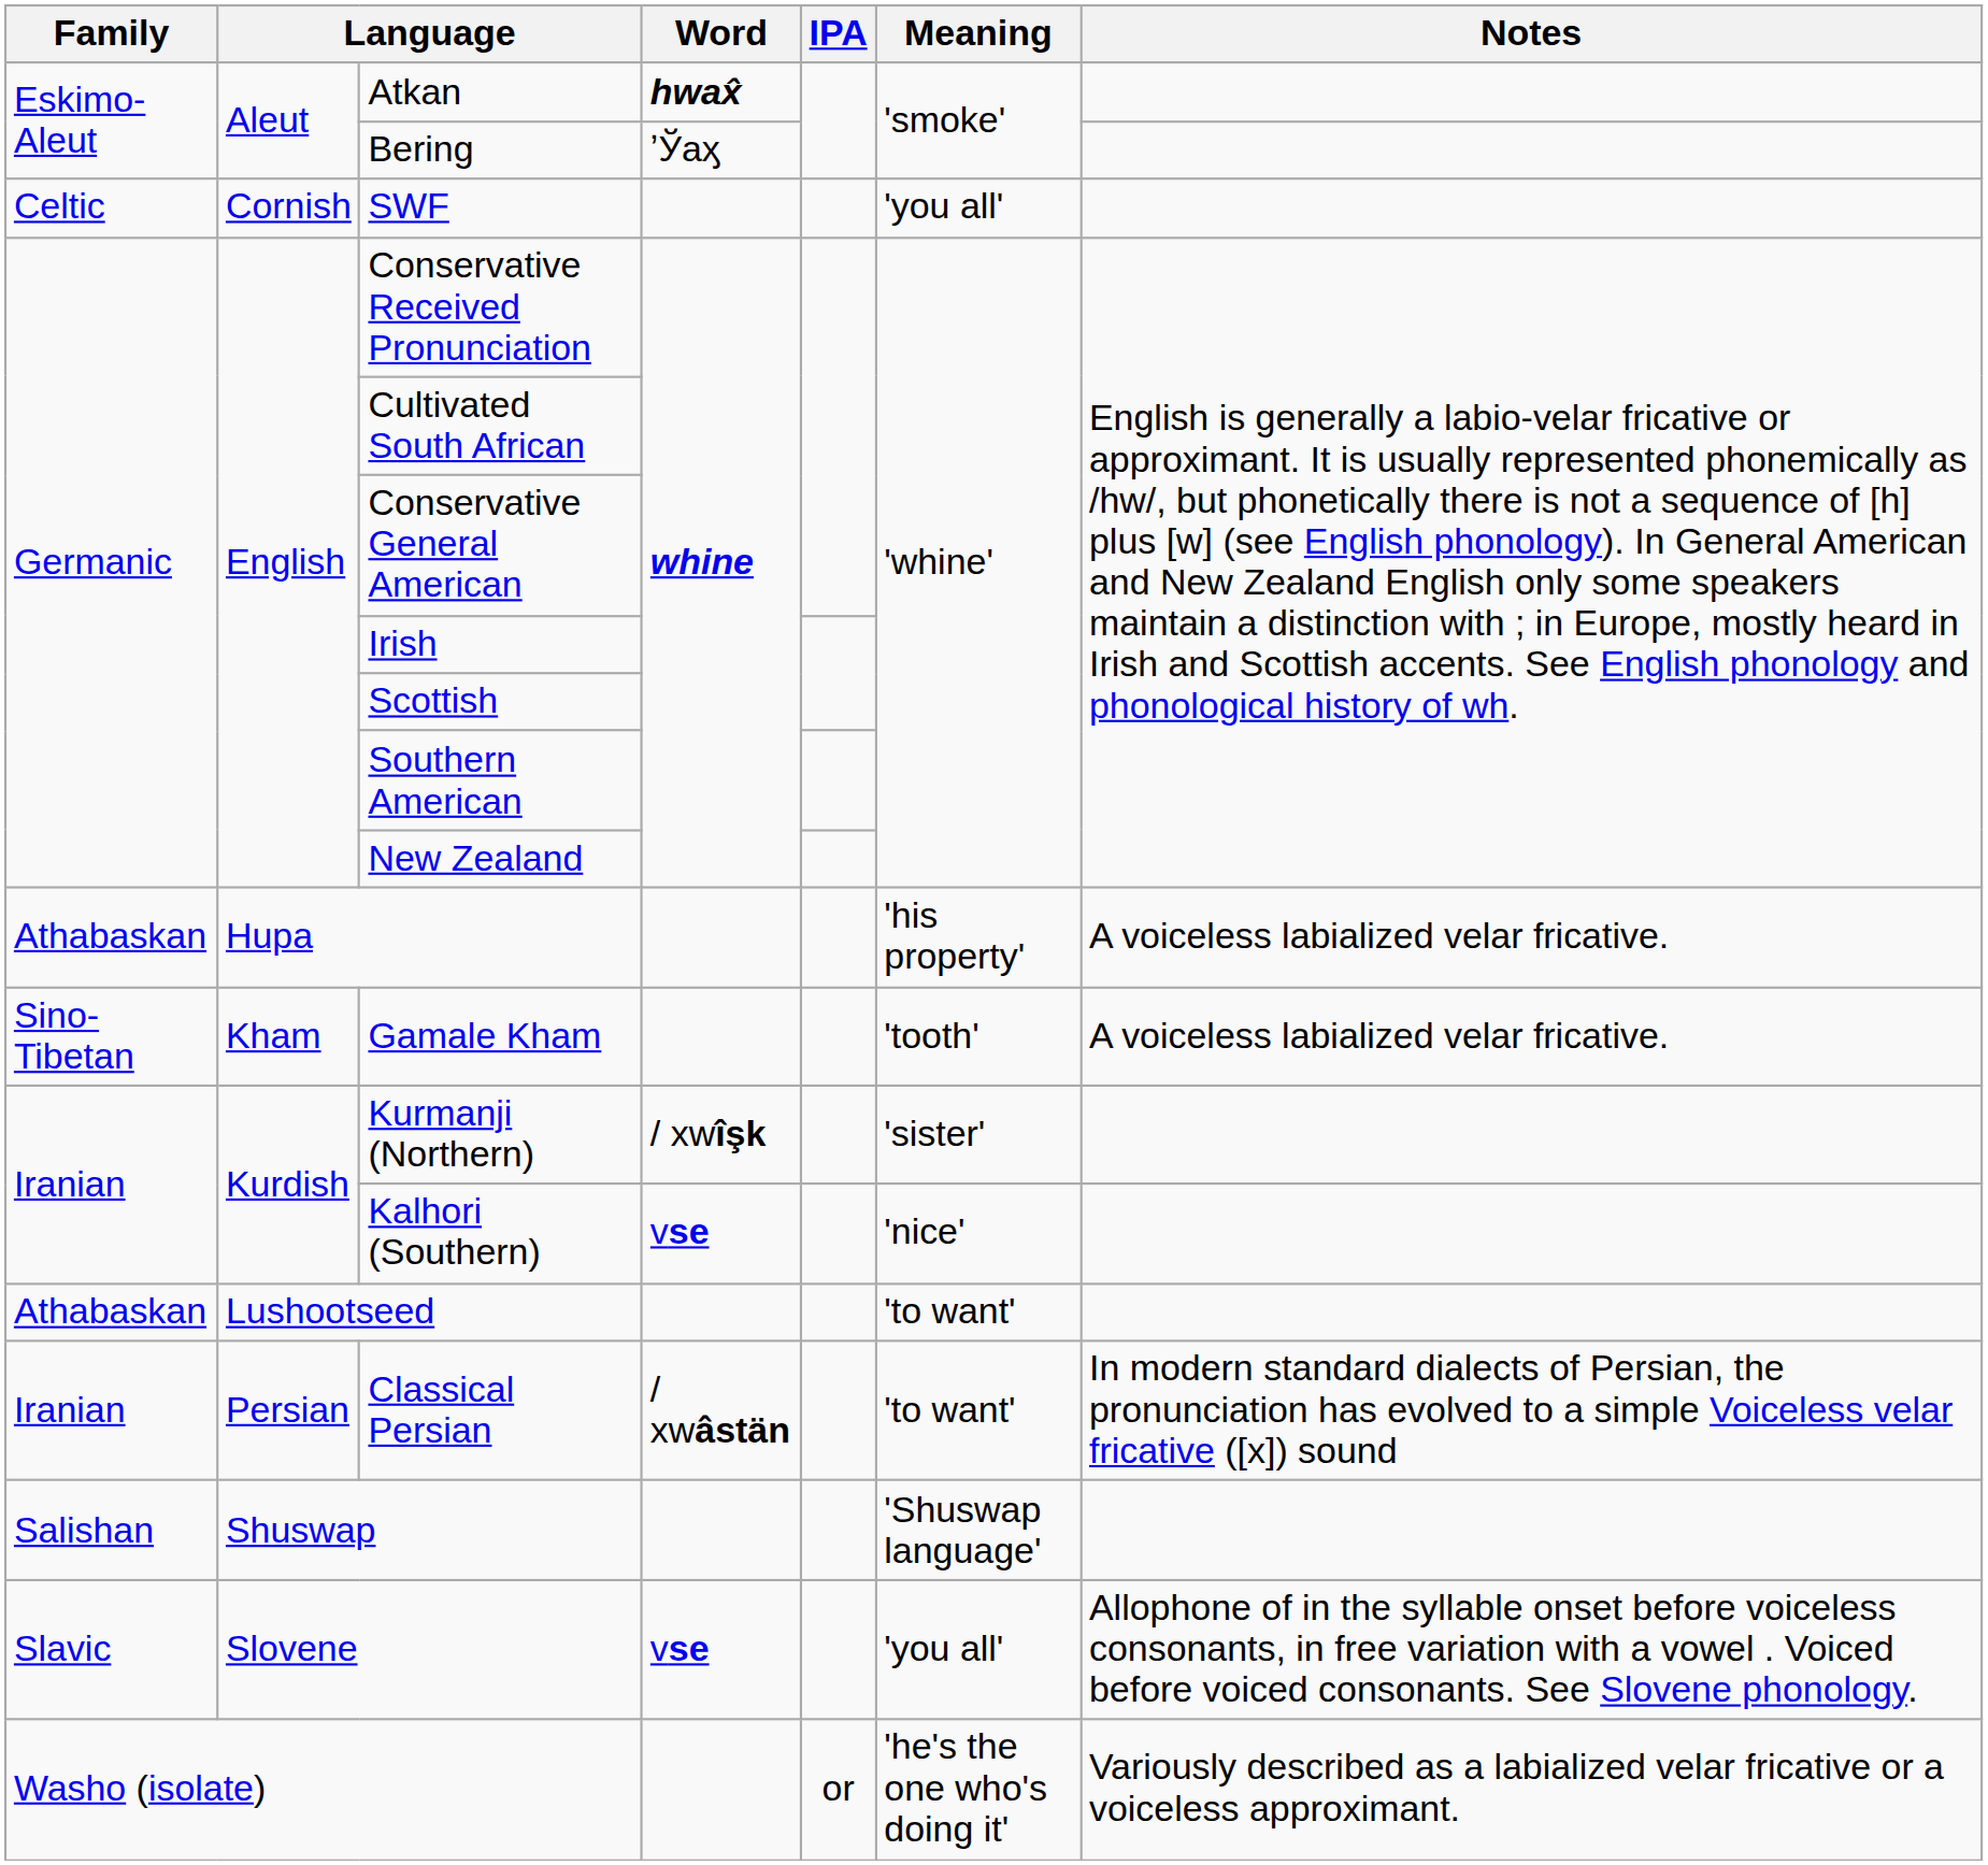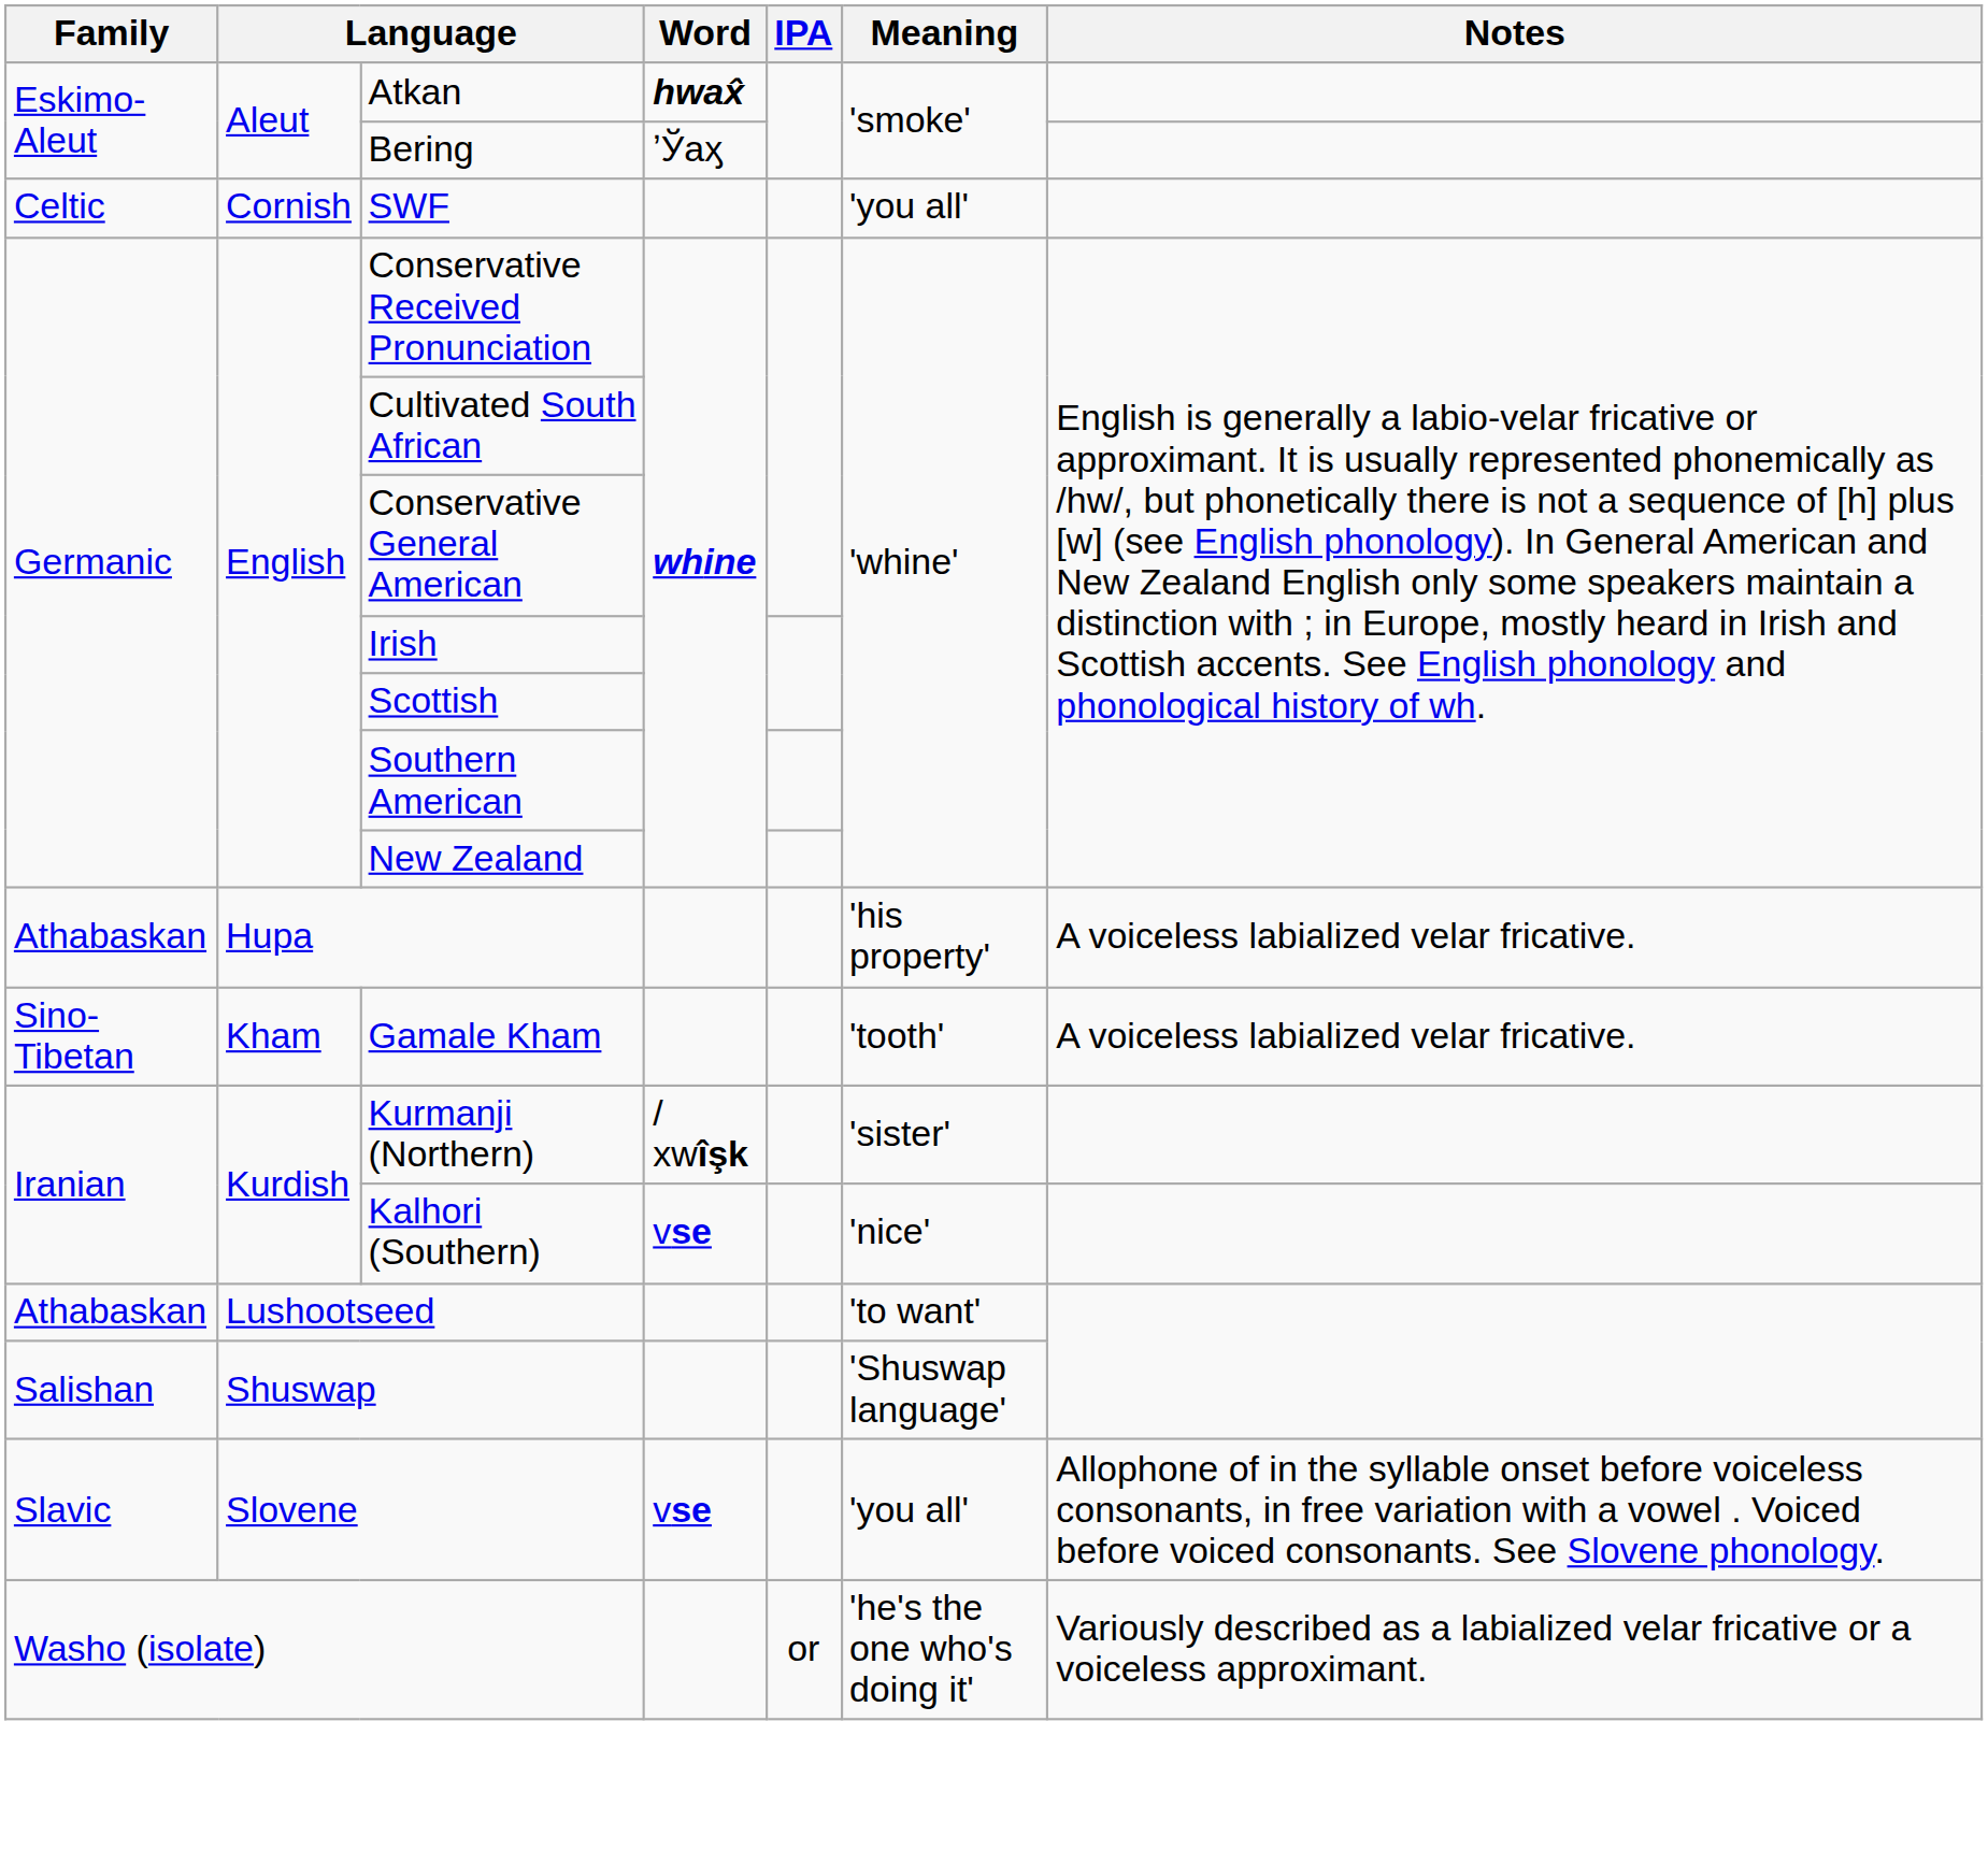- row: Iranian | Persian | Classical Persian | / xwâstän | 'to want' | In modern standard dialects of Persian, the pronunciation has evolved to a simple Voiceless velar fricative ([x]) sound
